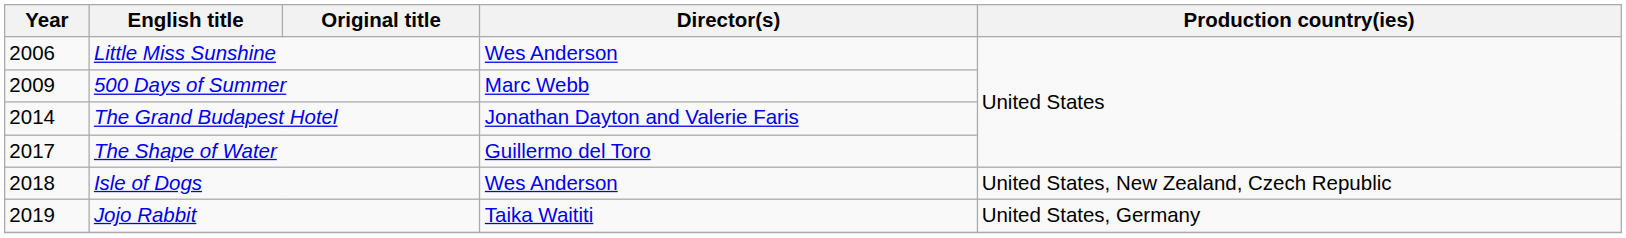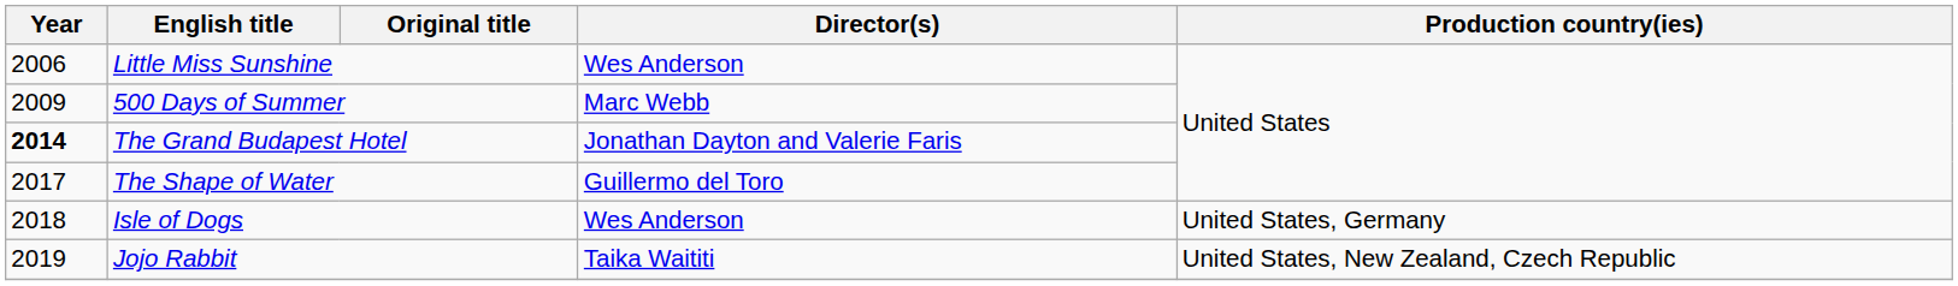The Grand Budapest Hotel | Year: normal -> bold
Isle of Dogs | Production country(ies): United States, New Zealand, Czech Republic -> United States, Germany
Jojo Rabbit | Production country(ies): United States, Germany -> United States, New Zealand, Czech Republic
